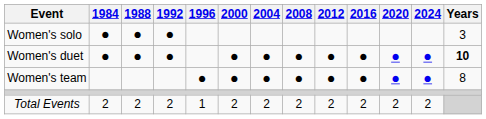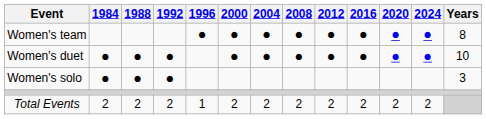rows swapped: Women's team <-> Women's solo
Women's duet | Years: bold -> normal
